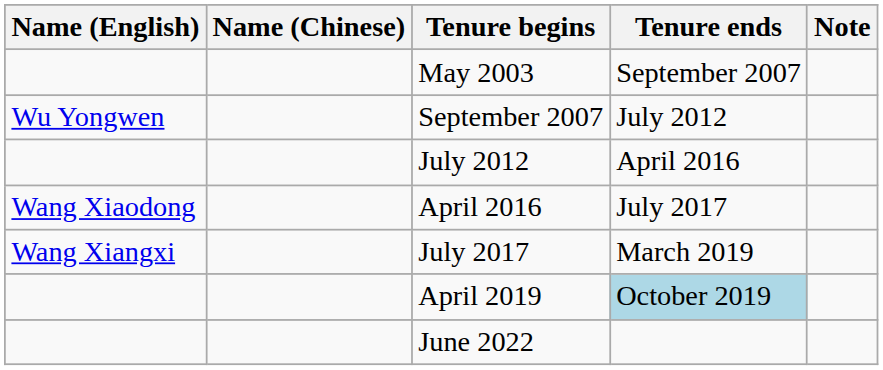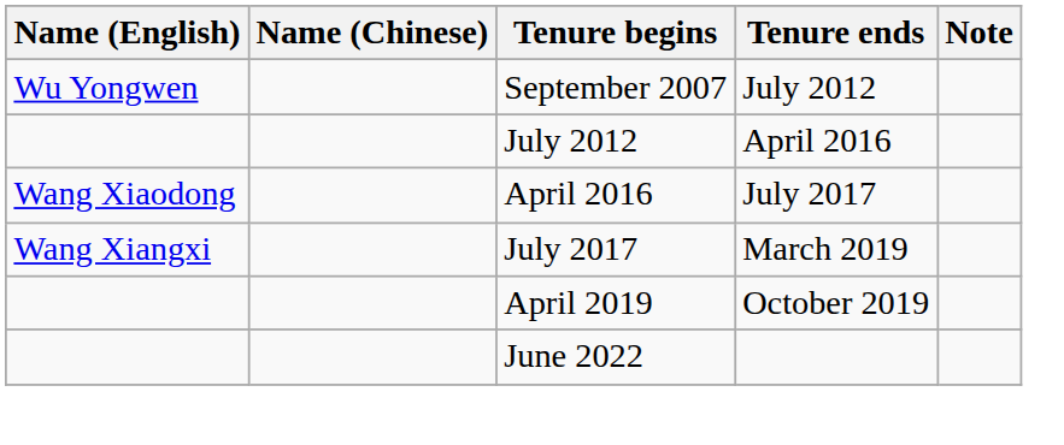- row: May 2003 | September 2007
April 2019 | Tenure ends: lightblue background -> no background
